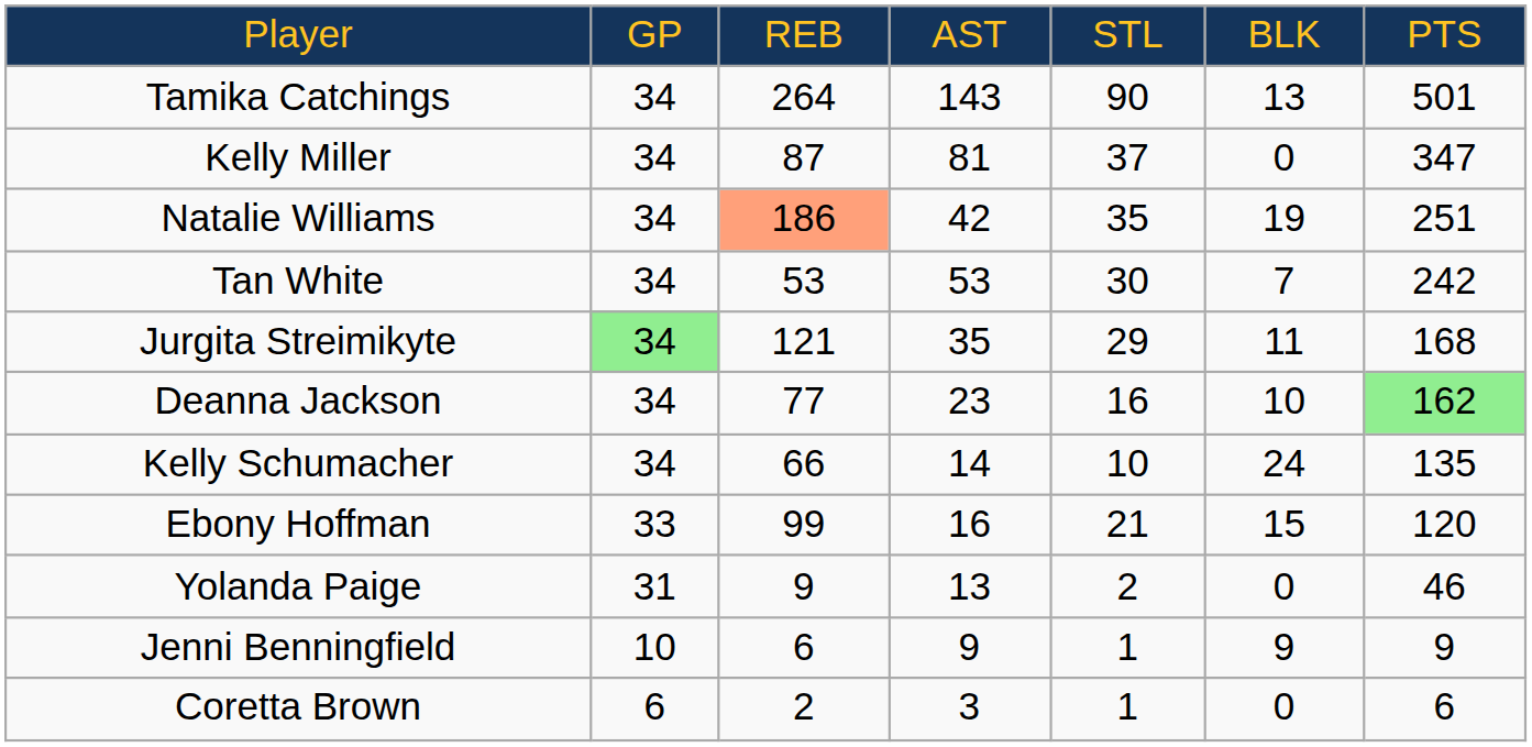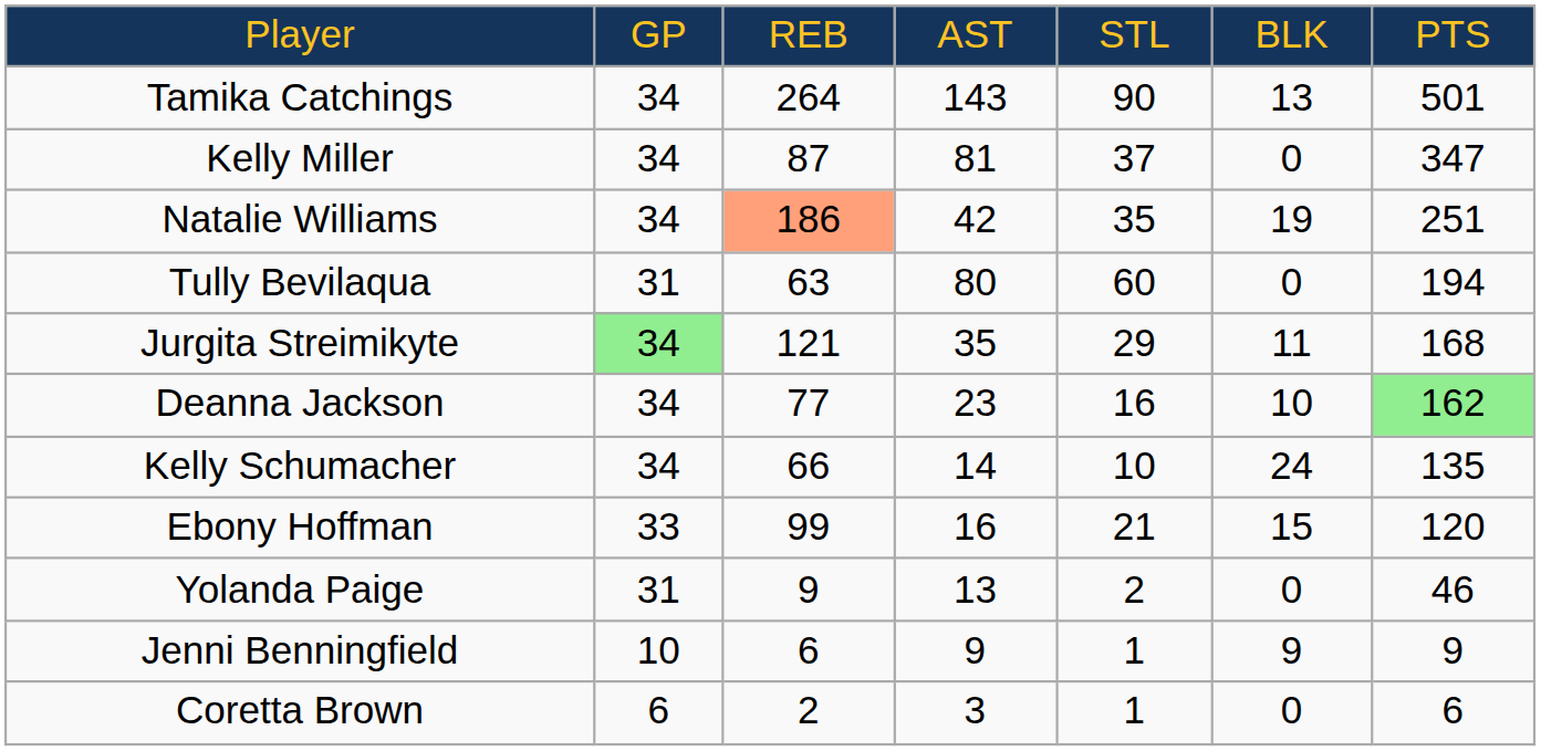- row: Tan White | 34 | 53 | 53 | 30 | 7 | 242
+ row: Tully Bevilaqua | 31 | 63 | 80 | 60 | 0 | 194
